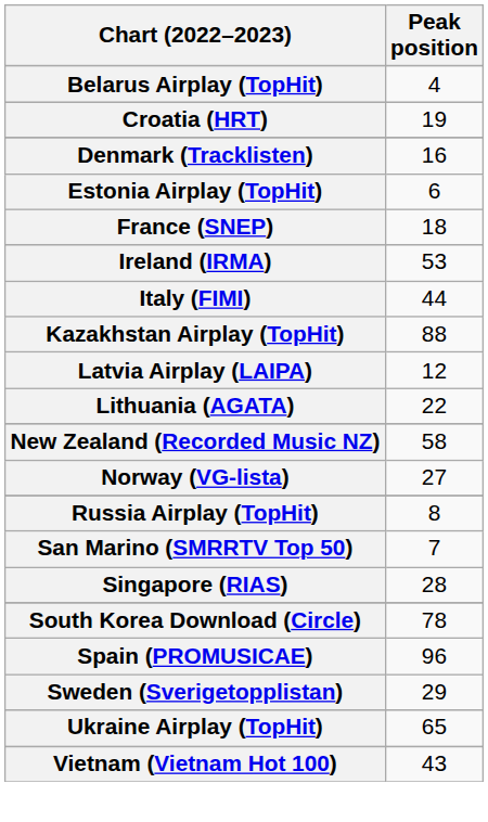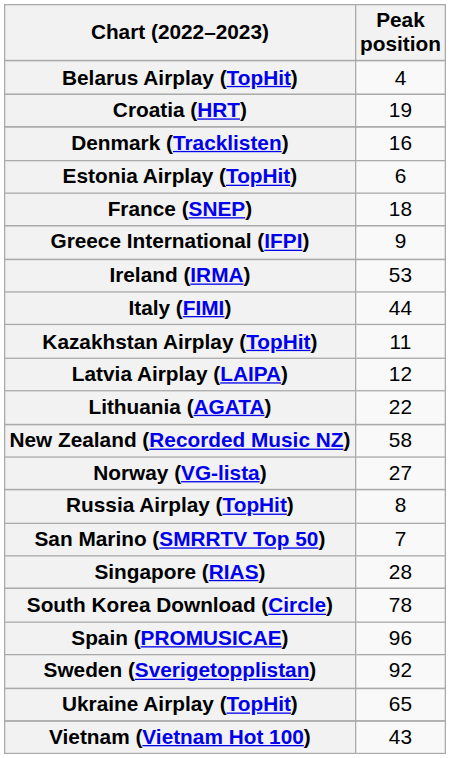+ row: Greece International (IFPI) | 9
Kazakhstan Airplay (TopHit) | Peak position: 88 -> 11
Sweden (Sverigetopplistan) | Peak position: 29 -> 92
